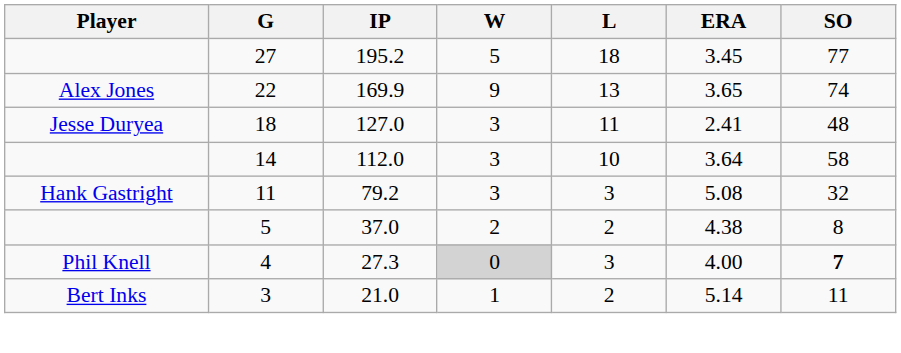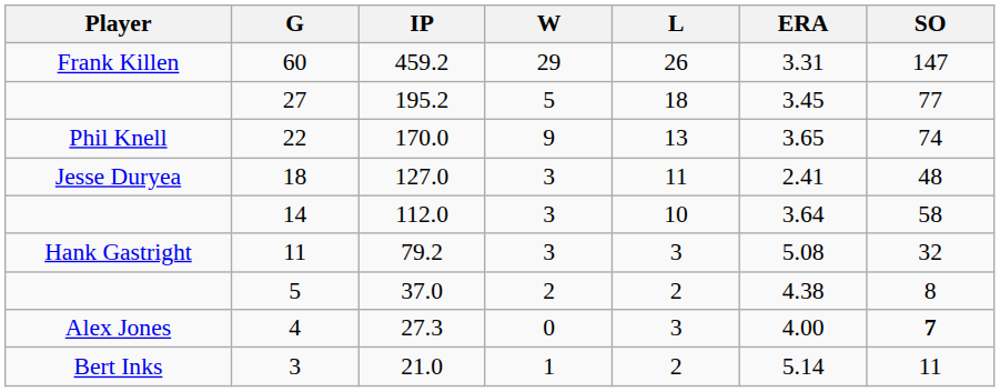+ row: Frank Killen | 60 | 459.2 | 29 | 26 | 3.31 | 147
22 | Player: Alex Jones -> Phil Knell
22 | IP: 169.9 -> 170.0
4 | Player: Phil Knell -> Alex Jones
4 | W: lightgrey background -> no background
